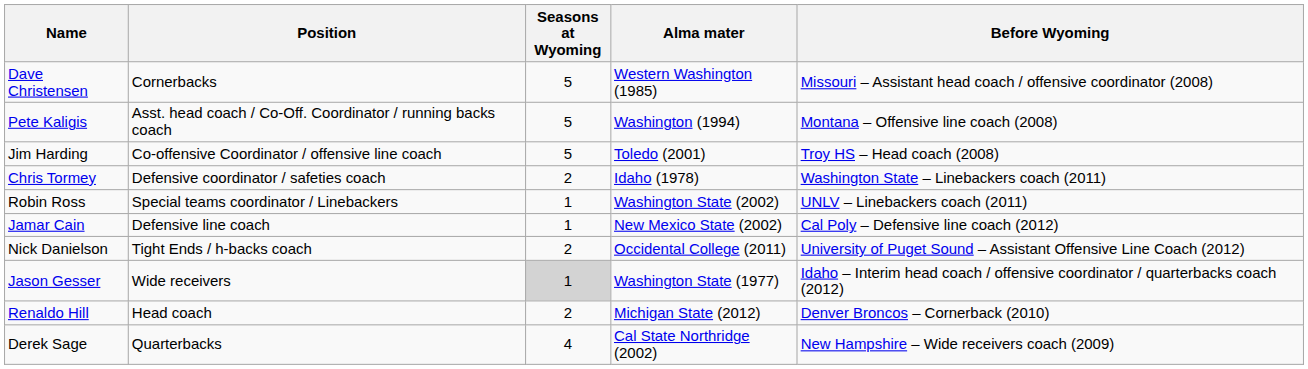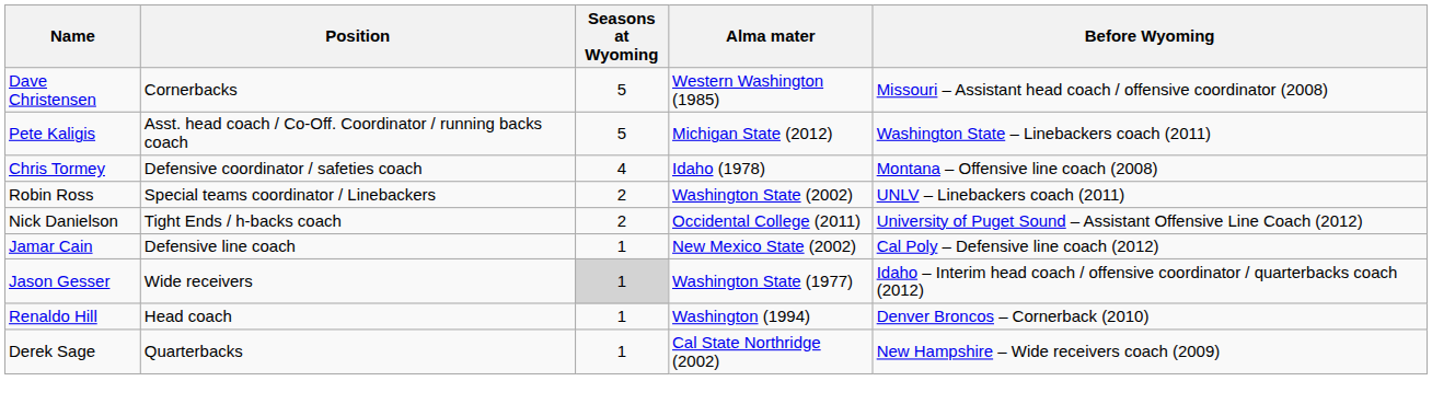Pete Kaligis | Alma mater: Washington (1994) -> Michigan State (2012)
Pete Kaligis | Before Wyoming: Montana – Offensive line coach (2008) -> Washington State – Linebackers coach (2011)
- row: Jim Harding | Co-offensive Coordinator / offensive line coach | 5 | Toledo (2001) | Troy HS – Head coach (2008)
Chris Tormey | Seasons at Wyoming: 2 -> 4
Chris Tormey | Before Wyoming: Washington State – Linebackers coach (2011) -> Montana – Offensive line coach (2008)
Robin Ross | Seasons at Wyoming: 1 -> 2
rows swapped: Jamar Cain <-> Nick Danielson
Renaldo Hill | Seasons at Wyoming: 2 -> 1
Renaldo Hill | Alma mater: Michigan State (2012) -> Washington (1994)
Derek Sage | Seasons at Wyoming: 4 -> 1
